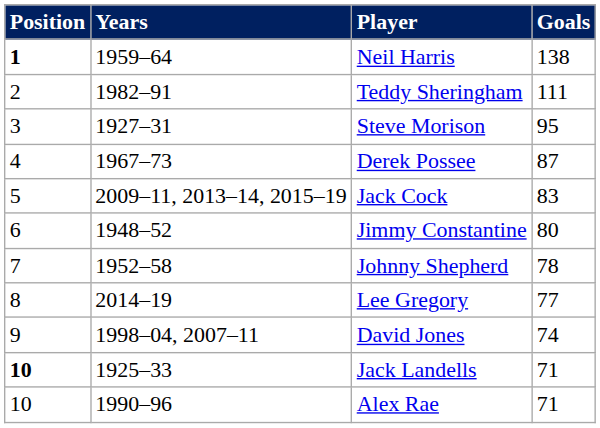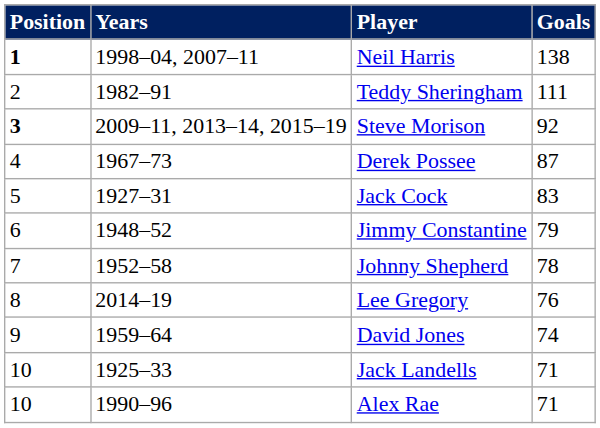Neil Harris | Years: 1959–64 -> 1998–04, 2007–11
Steve Morison | Position: normal -> bold
Steve Morison | Years: 1927–31 -> 2009–11, 2013–14, 2015–19
Steve Morison | Goals: 95 -> 92
Jack Cock | Years: 2009–11, 2013–14, 2015–19 -> 1927–31
Jimmy Constantine | Goals: 80 -> 79
Lee Gregory | Goals: 77 -> 76
David Jones | Years: 1998–04, 2007–11 -> 1959–64
Jack Landells | Position: bold -> normal
